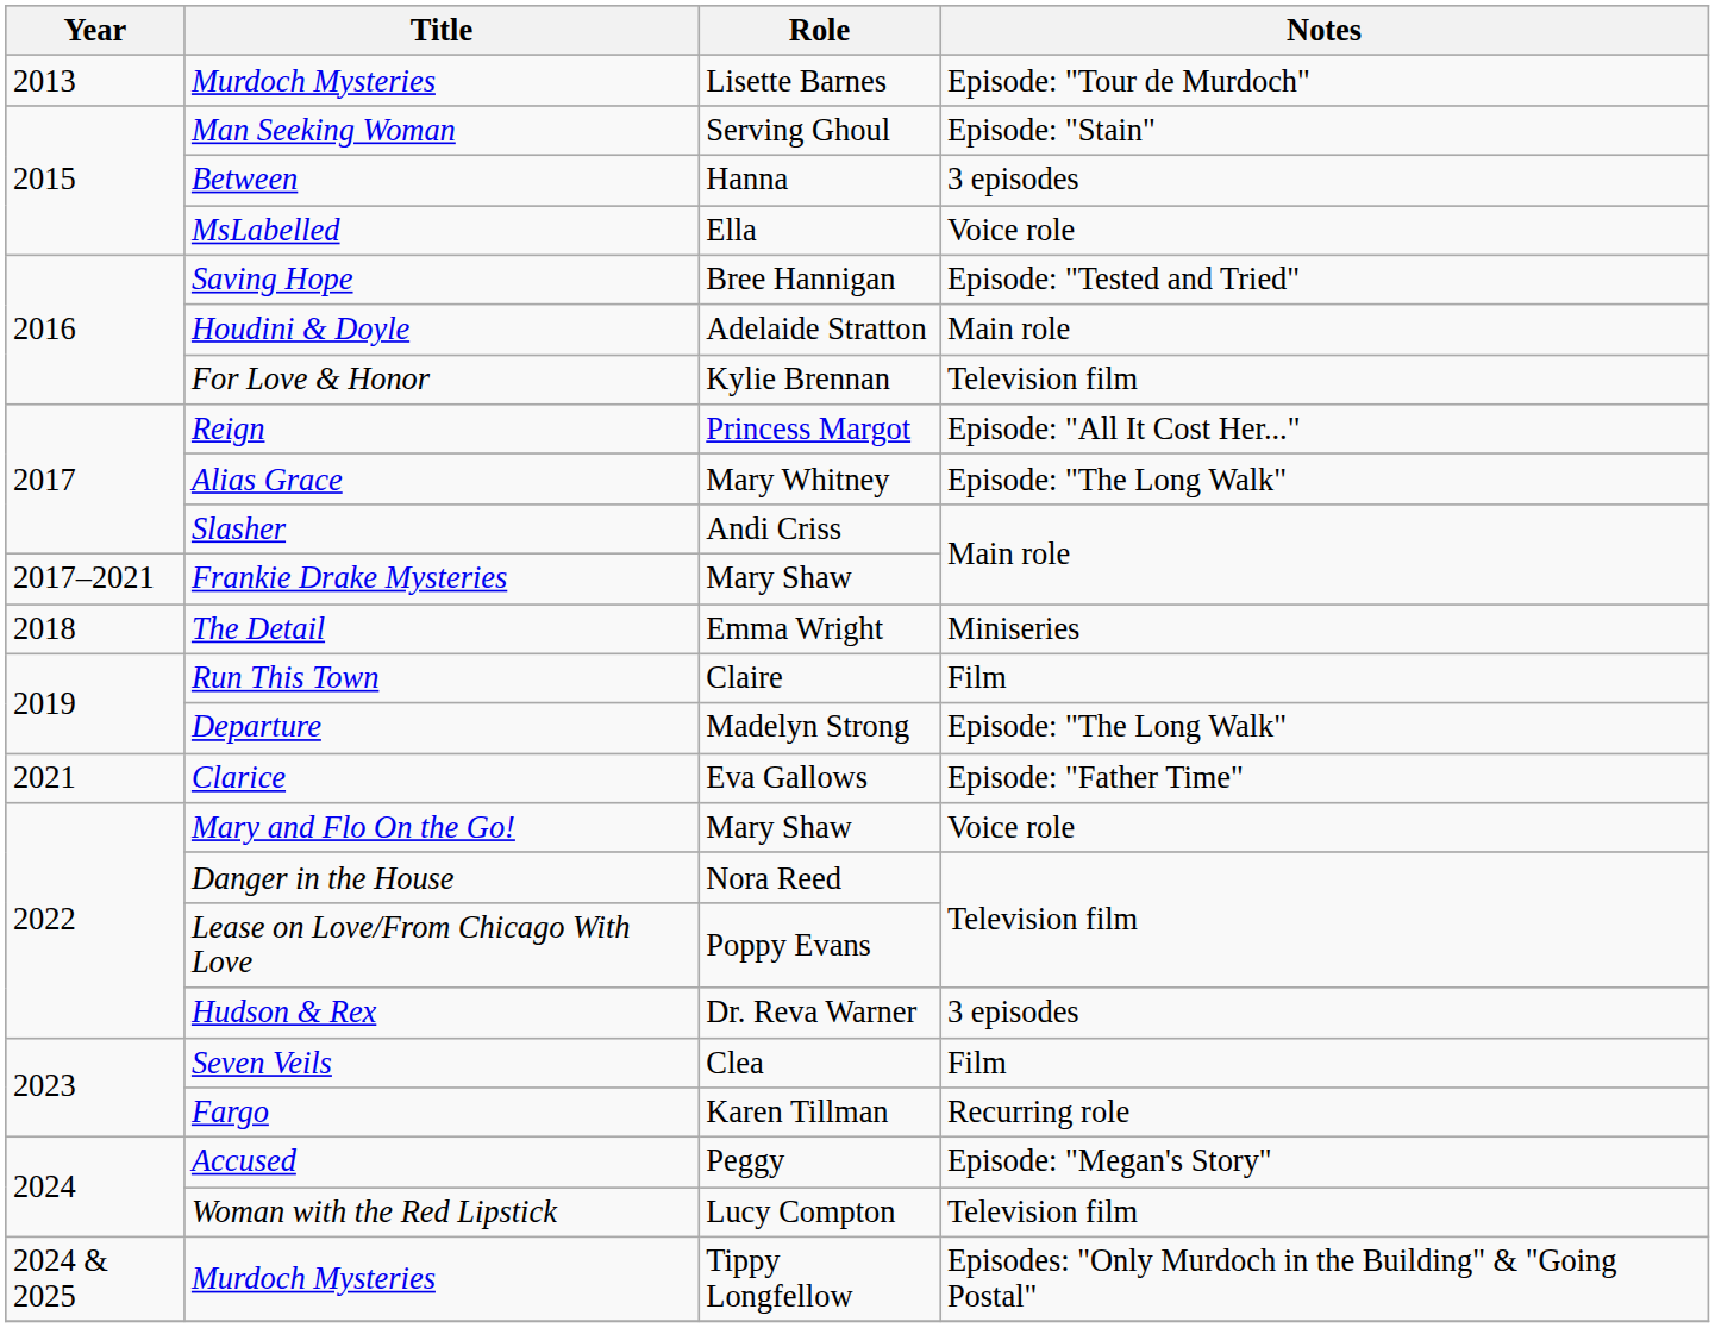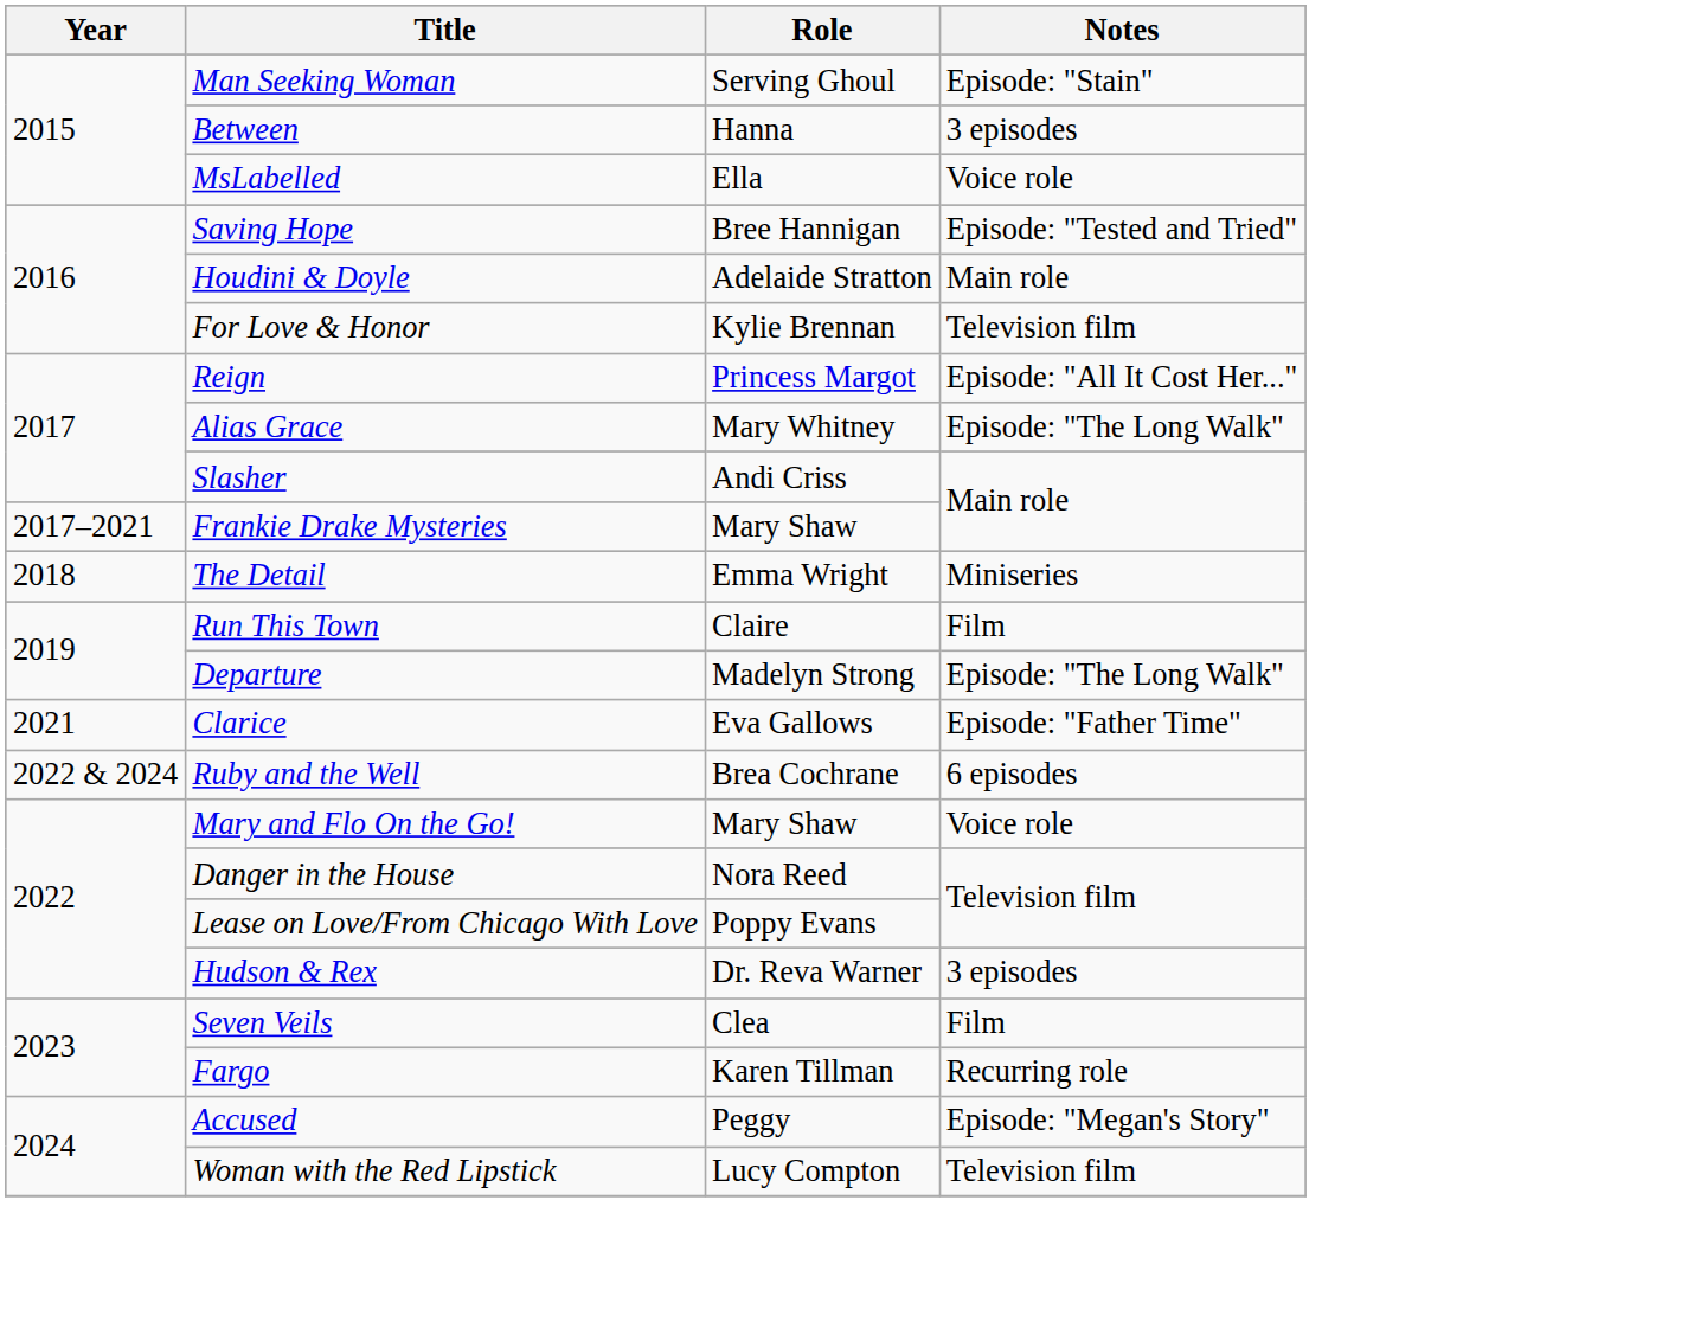- row: 2013 | Murdoch Mysteries | Lisette Barnes | Episode: "Tour de Murdoch"
+ row: 2022 & 2024 | Ruby and the Well | Brea Cochrane | 6 episodes
- row: 2024 & 2025 | Murdoch Mysteries | Tippy Longfellow | Episodes: "Only Murdoch in the Building" & "Going Postal"
